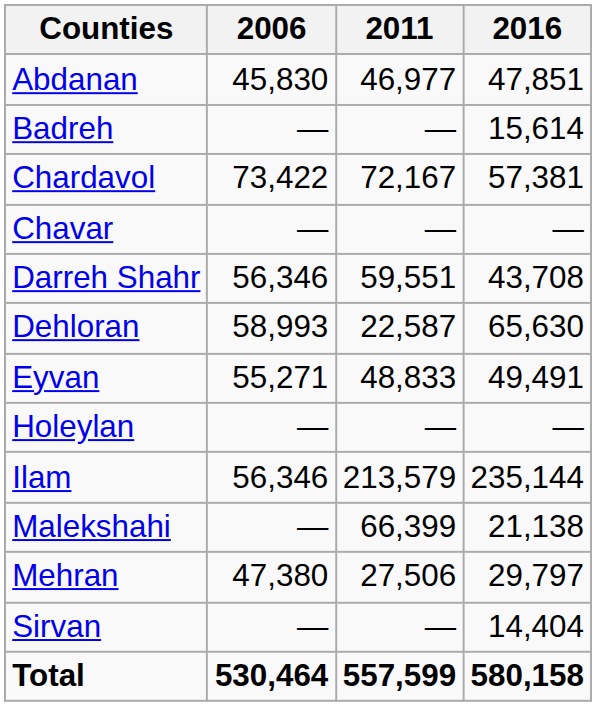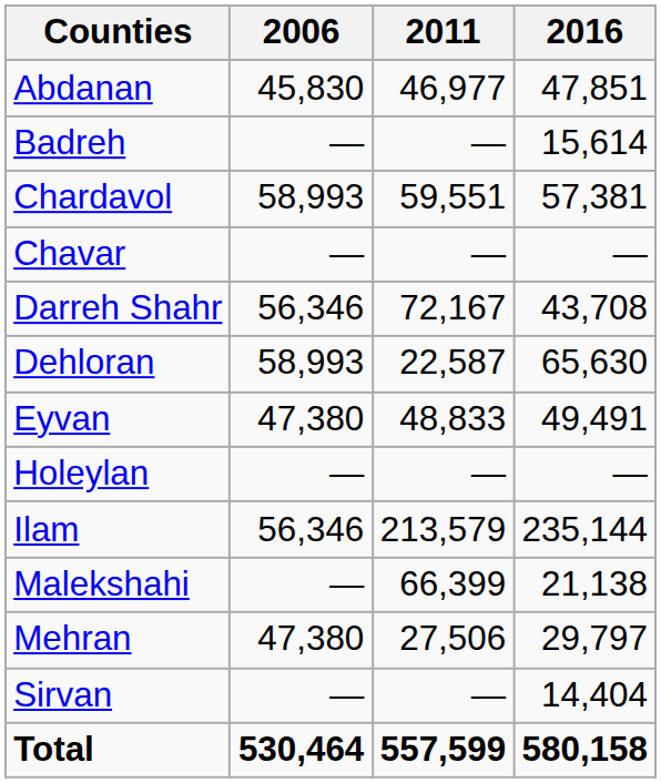Chardavol | 2006: 73,422 -> 58,993
Chardavol | 2011: 72,167 -> 59,551
Darreh Shahr | 2011: 59,551 -> 72,167
Eyvan | 2006: 55,271 -> 47,380
